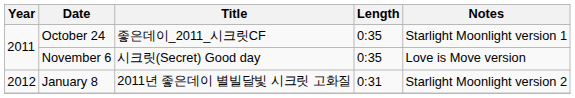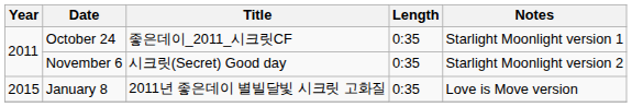November 6 | Notes: Love is Move version -> Starlight Moonlight version 2
January 8 | Year: 2012 -> 2015
January 8 | Length: 0:31 -> 0:35
January 8 | Notes: Starlight Moonlight version 2 -> Love is Move version
